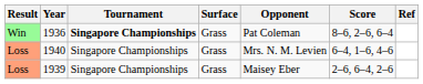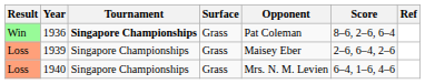rows swapped: 1939 <-> 1940
